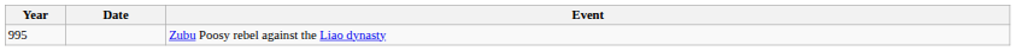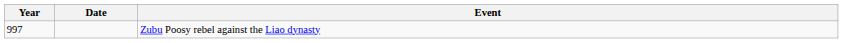Zubu Poosy rebel against the Liao dynasty | Year: 995 -> 997
